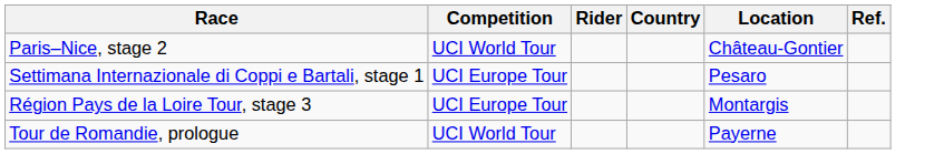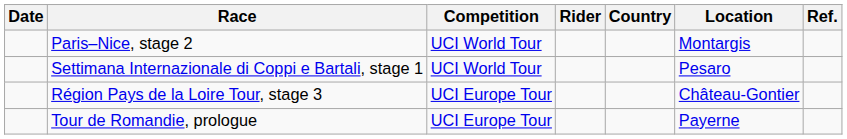+ column: Date
Paris–Nice, stage 2 | Location: Château-Gontier -> Montargis
Settimana Internazionale di Coppi e Bartali, stage 1 | Competition: UCI Europe Tour -> UCI World Tour
Région Pays de la Loire Tour, stage 3 | Location: Montargis -> Château-Gontier
Tour de Romandie, prologue | Competition: UCI World Tour -> UCI Europe Tour
